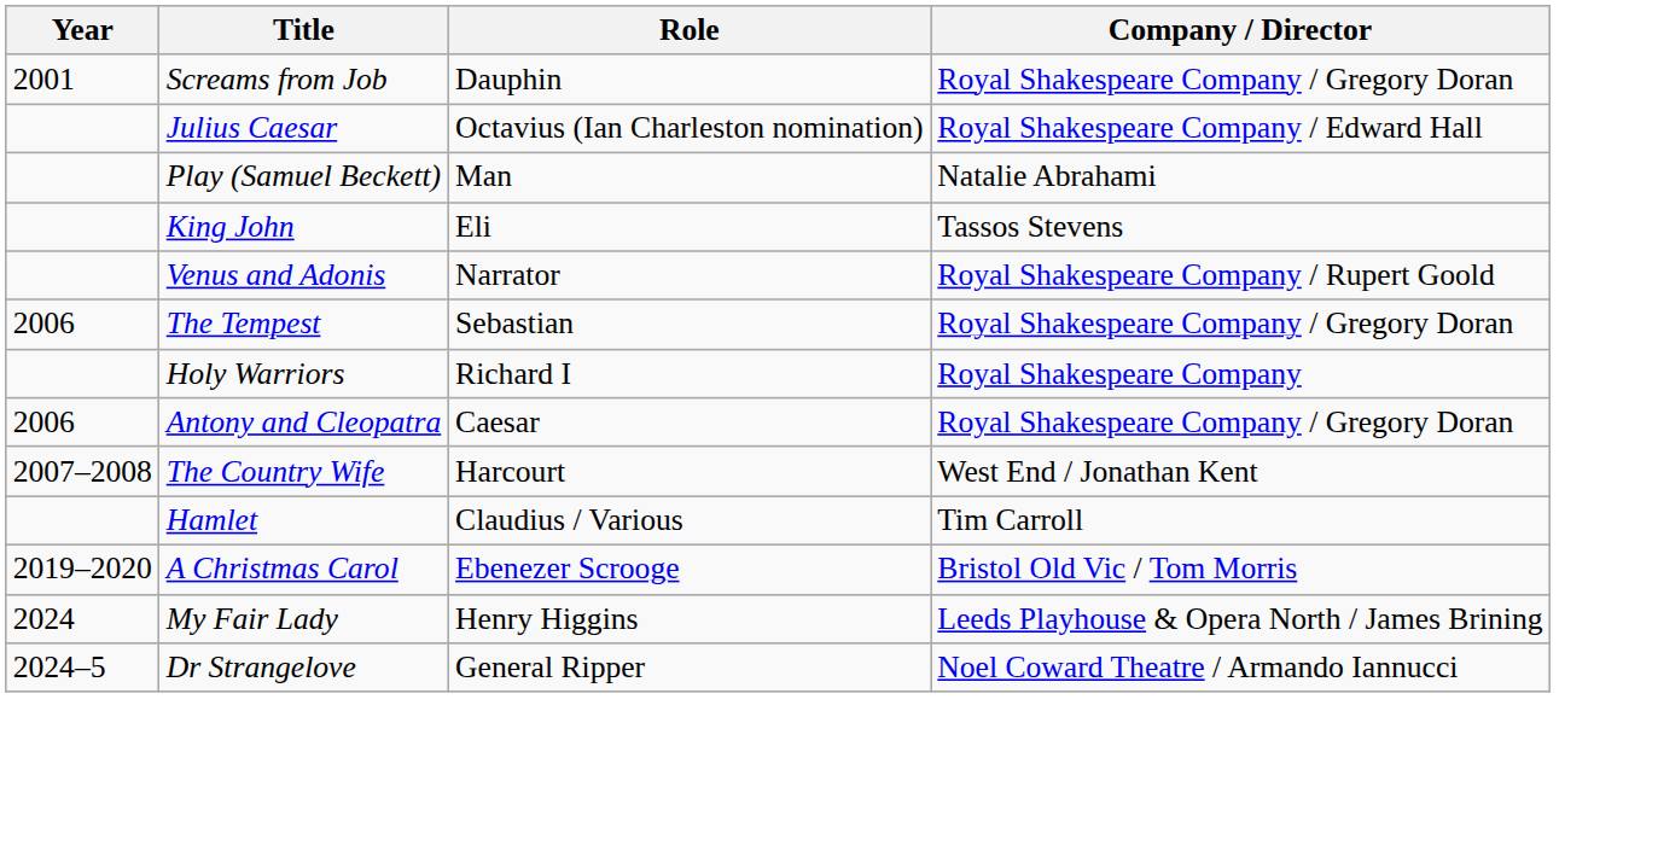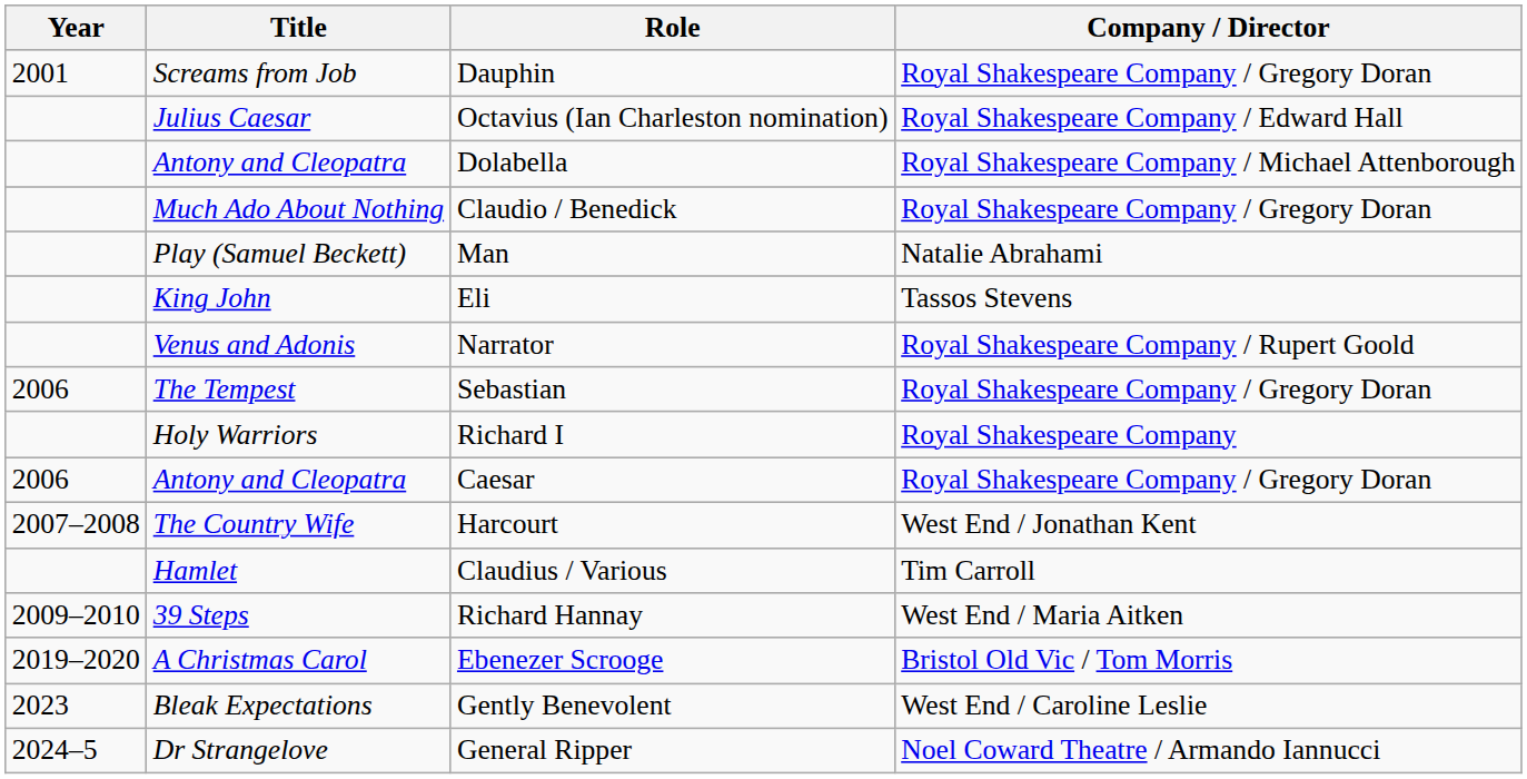+ row: Antony and Cleopatra | Dolabella | Royal Shakespeare Company / Michael Attenborough
+ row: Much Ado About Nothing | Claudio / Benedick | Royal Shakespeare Company / Gregory Doran
+ row: 2009–2010 | 39 Steps | Richard Hannay | West End / Maria Aitken
+ row: 2023 | Bleak Expectations | Gently Benevolent | West End / Caroline Leslie
- row: 2024 | My Fair Lady | Henry Higgins | Leeds Playhouse & Opera North / James Brining
